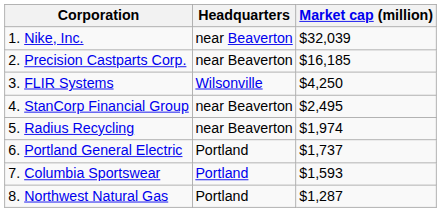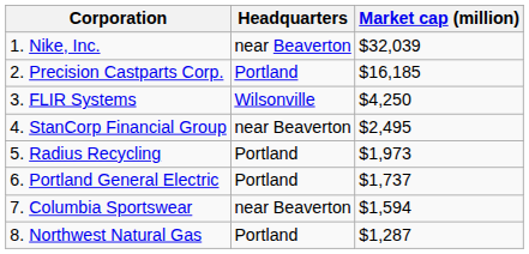2. Precision Castparts Corp. | Headquarters: near Beaverton -> Portland
5. Radius Recycling | Headquarters: near Beaverton -> Portland
5. Radius Recycling | Market cap (million): $1,974 -> $1,973
7. Columbia Sportswear | Headquarters: Portland -> near Beaverton
7. Columbia Sportswear | Market cap (million): $1,593 -> $1,594
